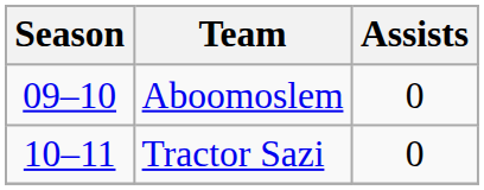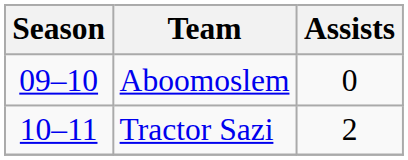Tractor Sazi | Assists: 0 -> 2
